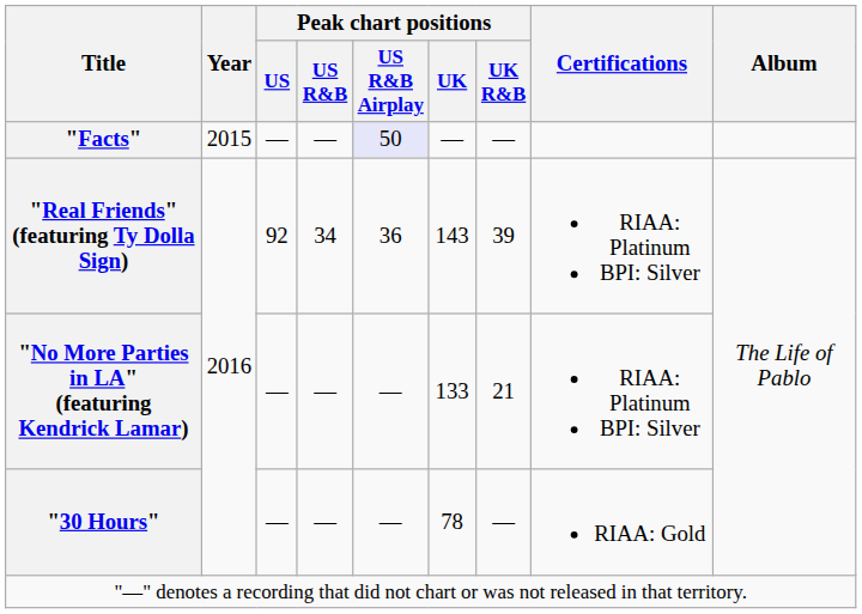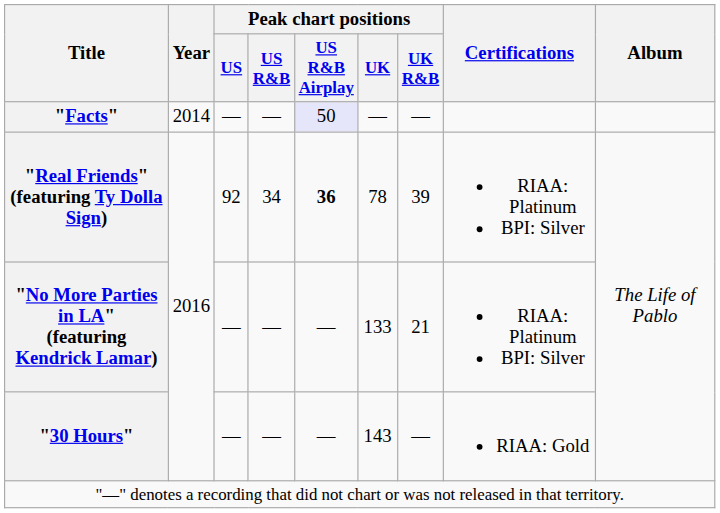"Facts" | Year: 2015 -> 2014
"Real Friends" (featuring Ty Dolla Sign) | Peak chart positions / US R&B Airplay: normal -> bold
"Real Friends" (featuring Ty Dolla Sign) | Peak chart positions / UK: 143 -> 78
"30 Hours" | Peak chart positions / UK: 78 -> 143
